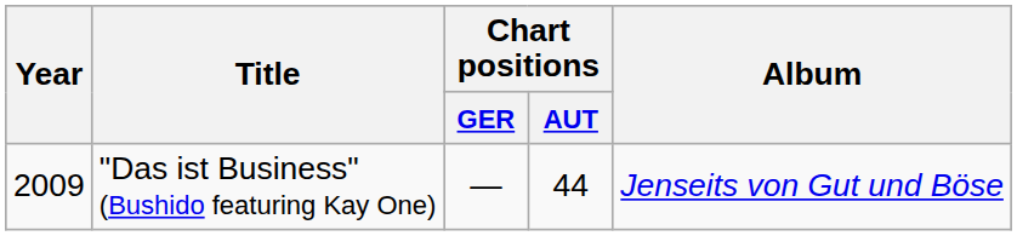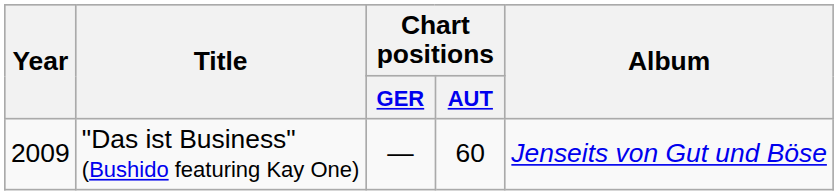"Das ist Business" (Bushido featuring Kay One) | Chart positions / AUT: 44 -> 60
